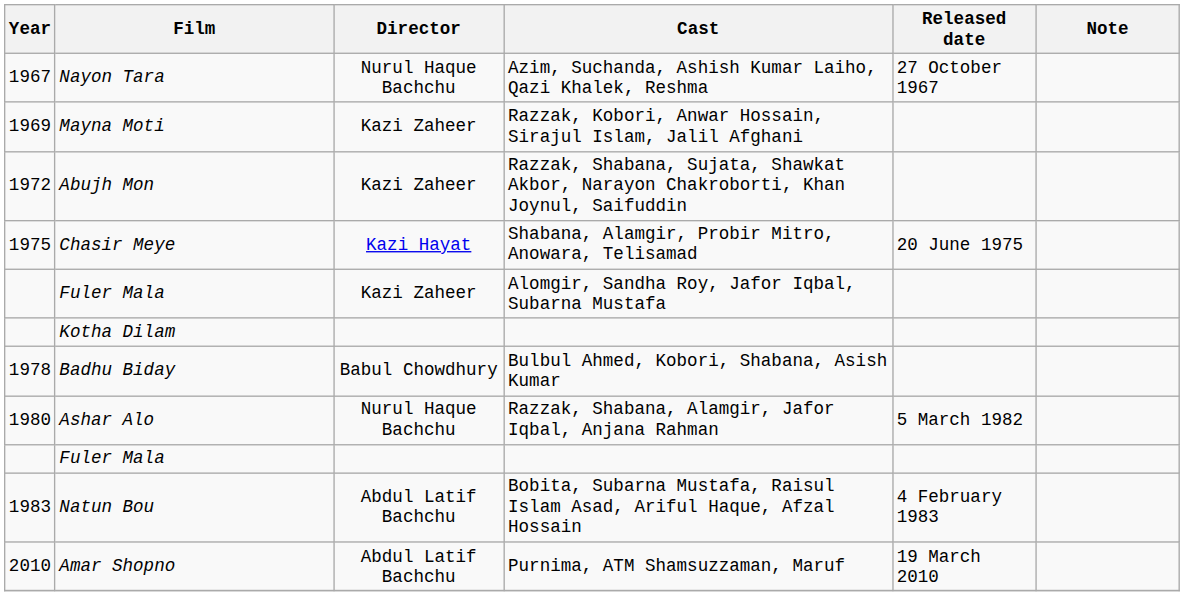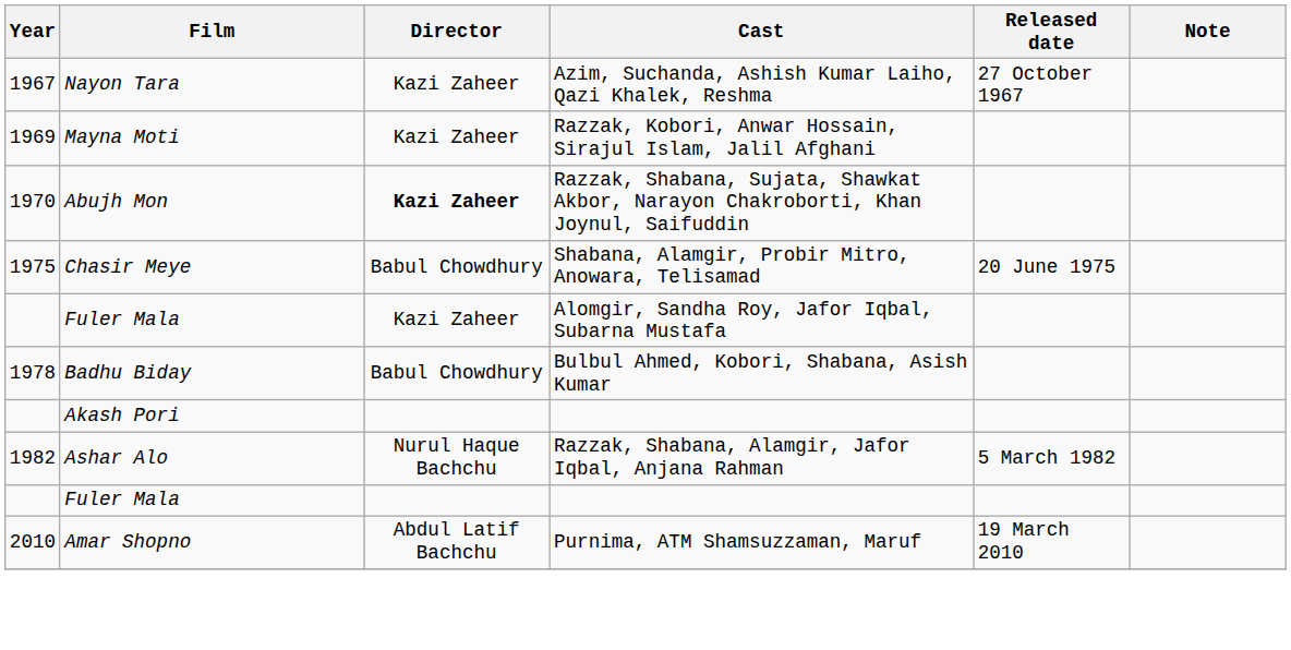Nayon Tara | Director: Nurul Haque Bachchu -> Kazi Zaheer
Abujh Mon | Year: 1972 -> 1970
Abujh Mon | Director: normal -> bold
Chasir Meye | Director: Kazi Hayat -> Babul Chowdhury
- row: Kotha Dilam
+ row: Akash Pori
Ashar Alo | Year: 1980 -> 1982
- row: 1983 | Natun Bou | Abdul Latif Bachchu | Bobita, Subarna Mustafa, Raisul Islam Asad, Ariful Haque, Afzal Hossain | 4 February 1983
